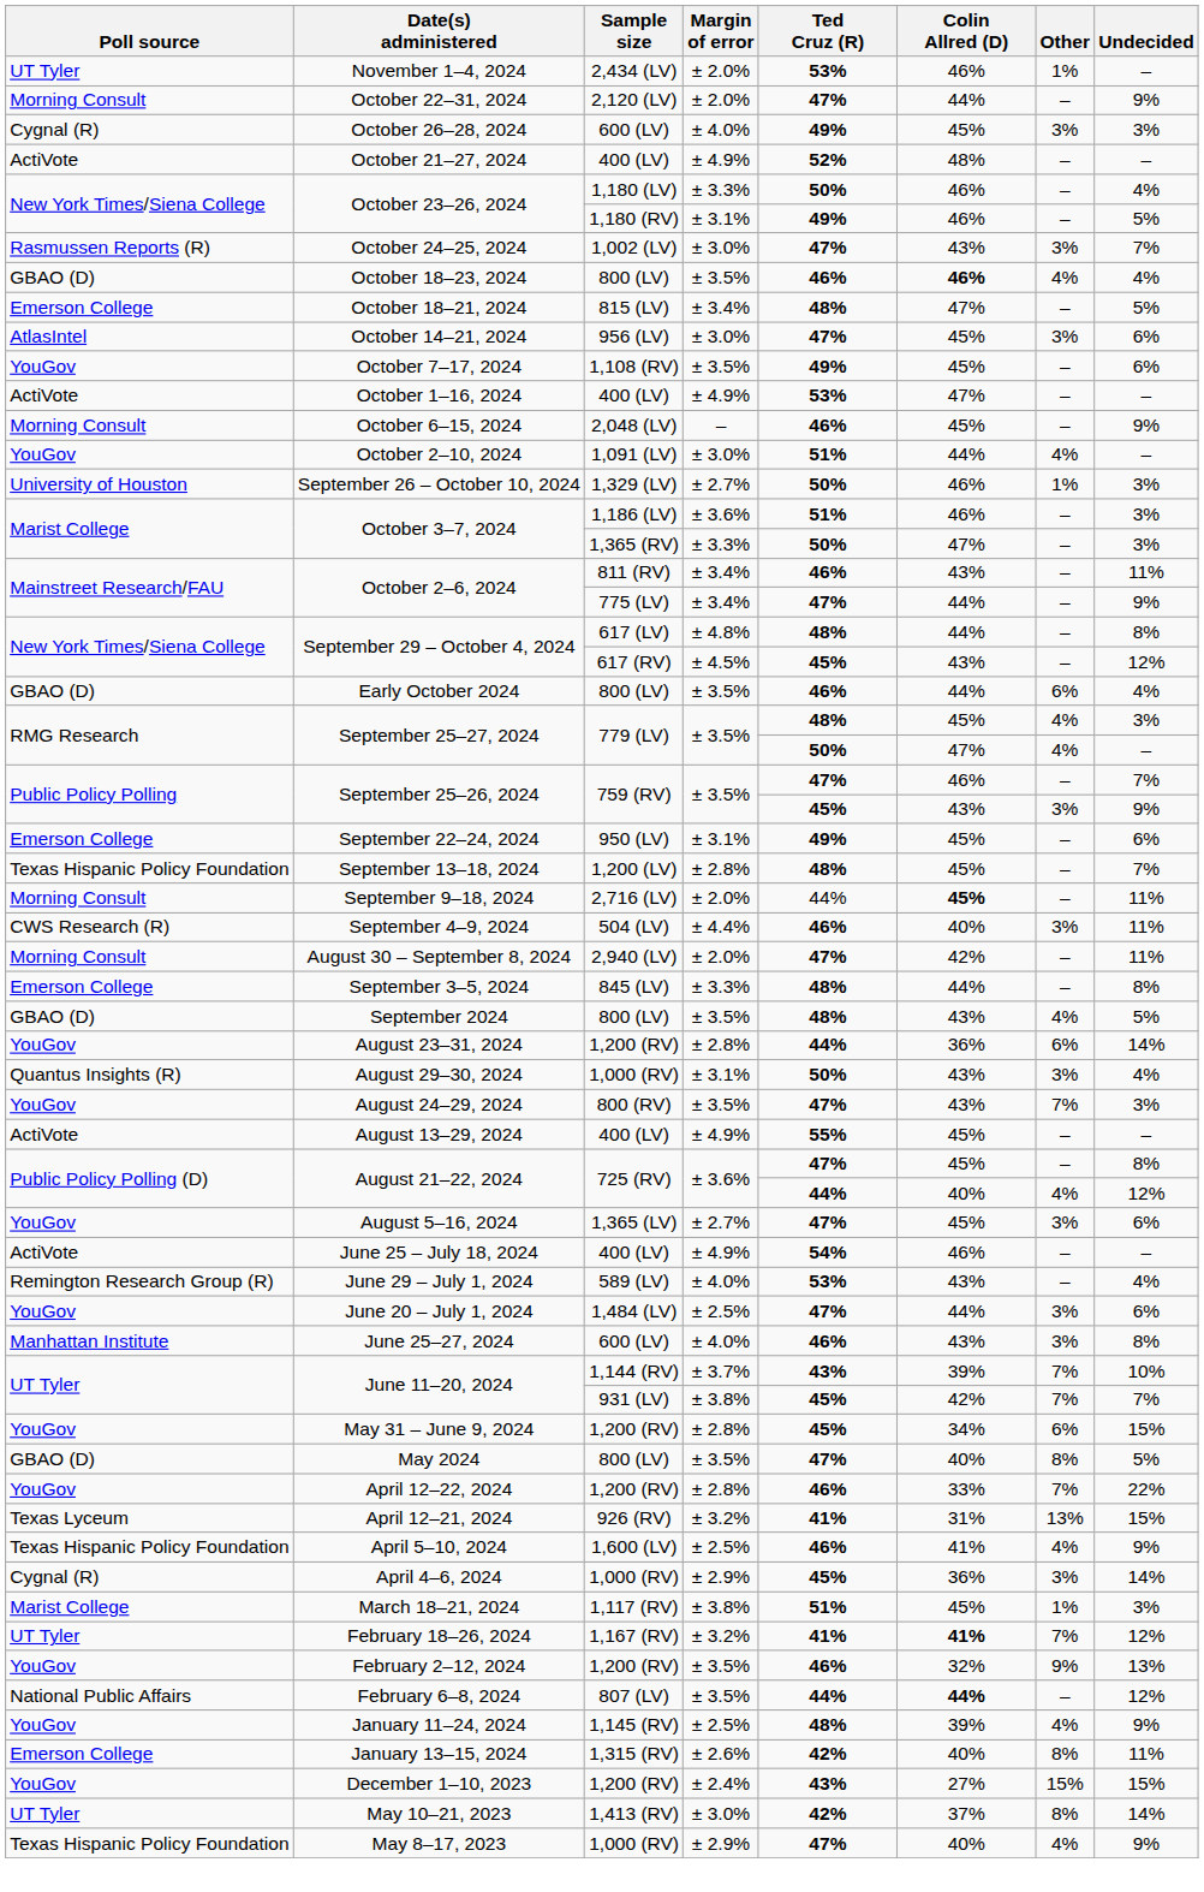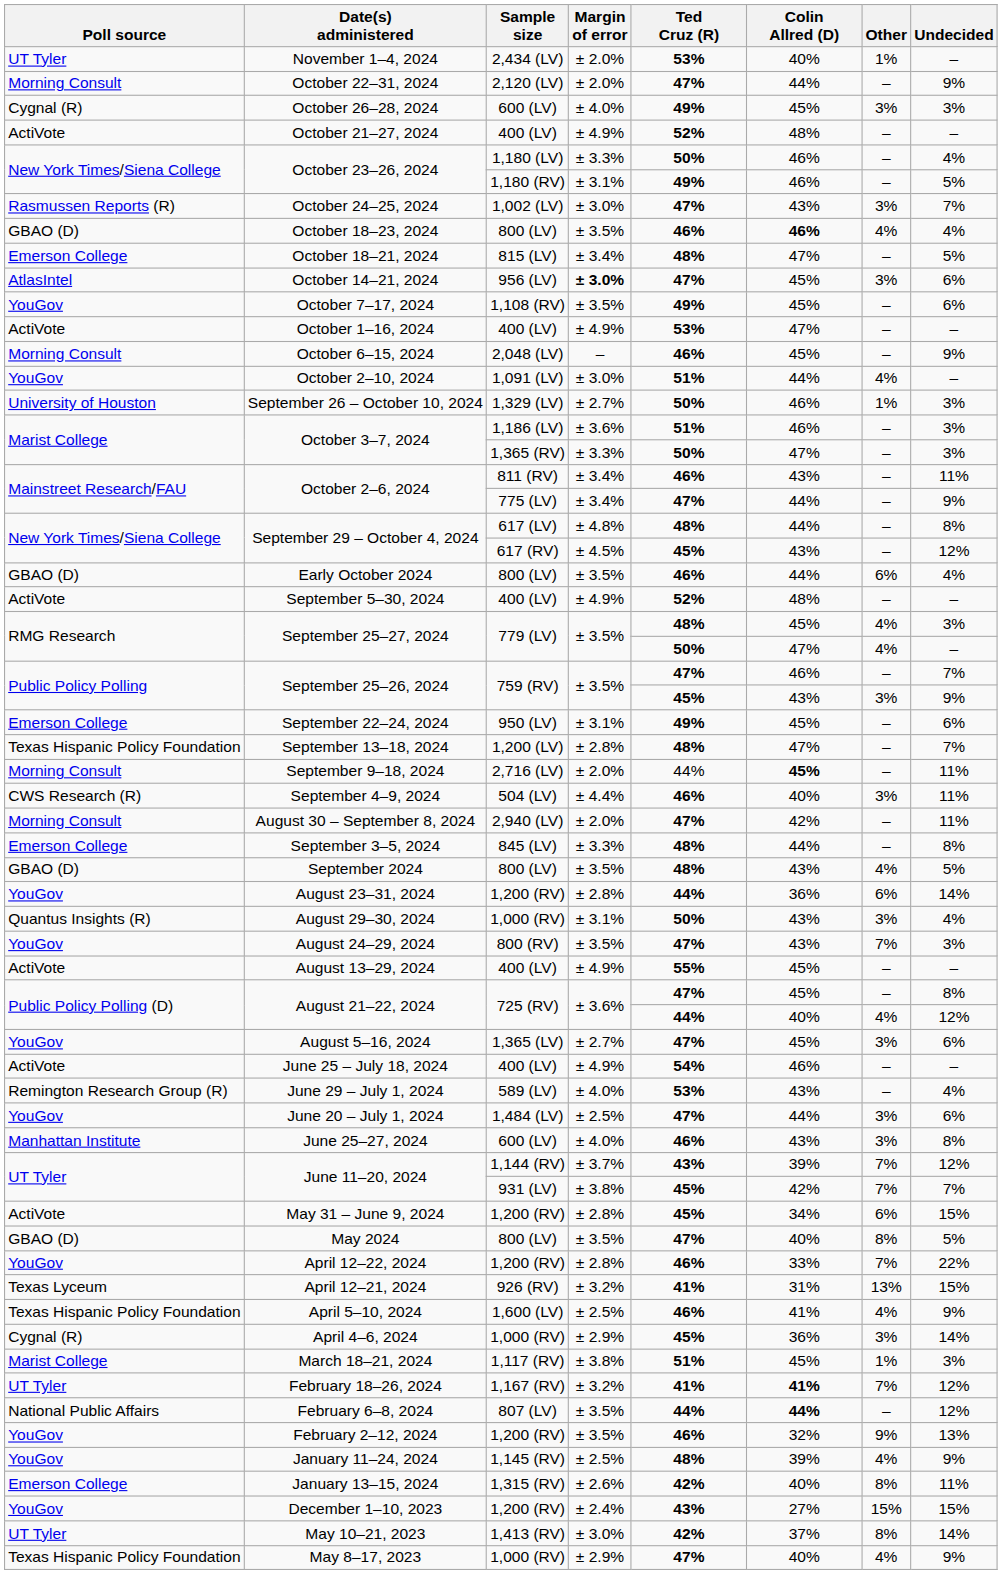November 1–4, 2024 | Colin Allred (D): 46% -> 40%
October 14–21, 2024 | Margin of error: normal -> bold
+ row: ActiVote | September 5–30, 2024 | 400 (LV) | ± 4.9% | 52% | 48% | – | –
September 13–18, 2024 | Colin Allred (D): 45% -> 47%
June 11–20, 2024 / 1,144 (RV) | Undecided: 10% -> 12%
May 31 – June 9, 2024 | Poll source: YouGov -> ActiVote
rows swapped: February 2–12, 2024 <-> February 6–8, 2024
